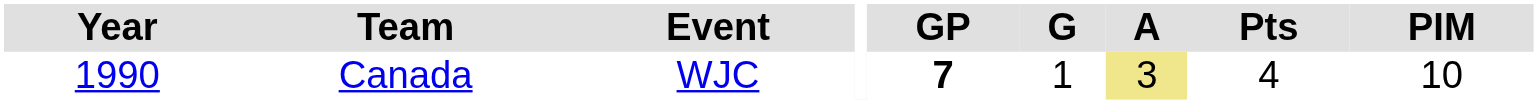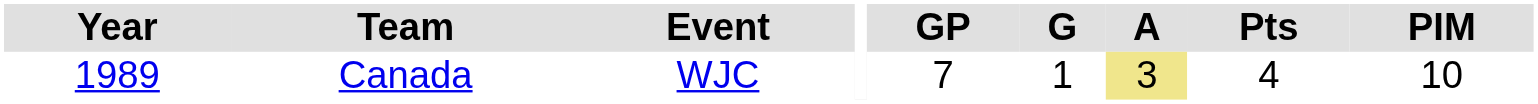Canada | Year: 1990 -> 1989
Canada | GP: bold -> normal
